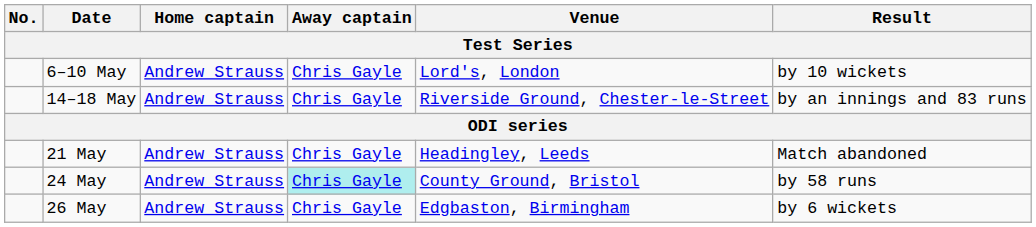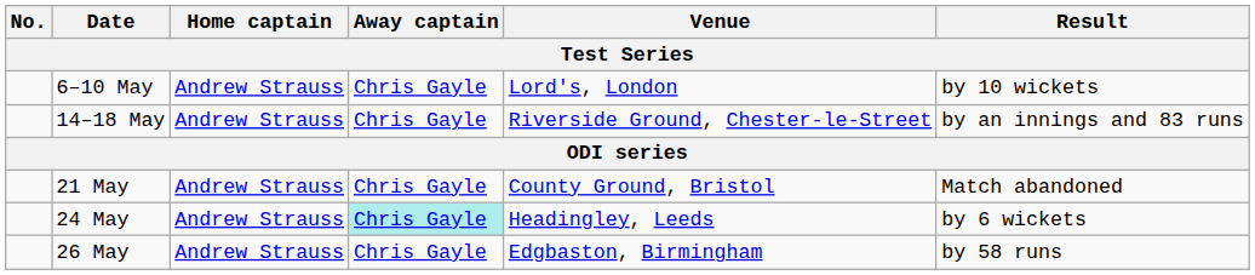21 May | Venue: Headingley, Leeds -> County Ground, Bristol
24 May | Venue: County Ground, Bristol -> Headingley, Leeds
24 May | Result: by 58 runs -> by 6 wickets
26 May | Result: by 6 wickets -> by 58 runs
